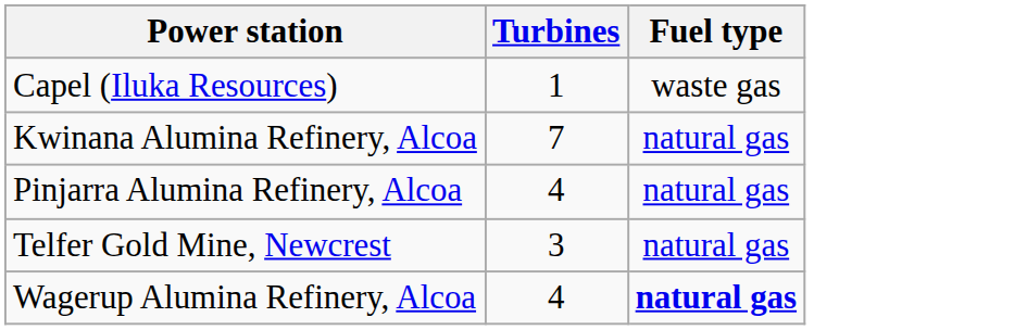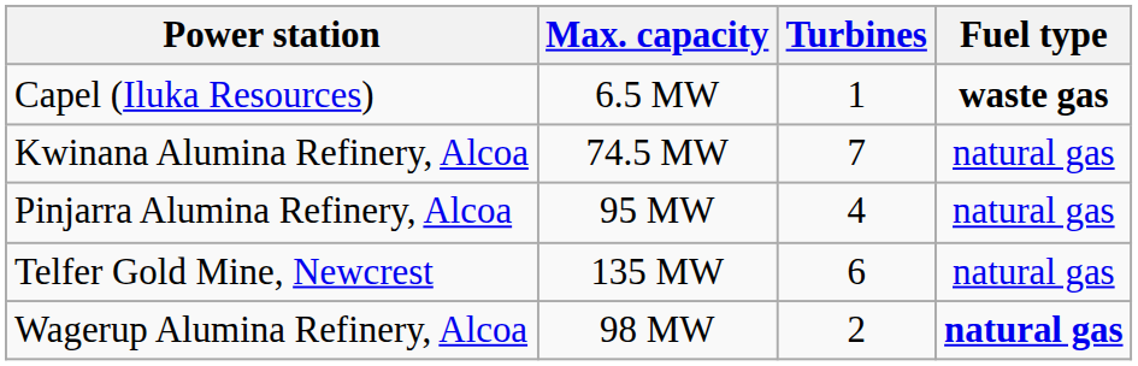+ column: Max. capacity | 6.5 MW | 74.5 MW | 95 MW | 135 MW | 98 MW
Capel (Iluka Resources) | Fuel type: normal -> bold
Telfer Gold Mine, Newcrest | Turbines: 3 -> 6
Wagerup Alumina Refinery, Alcoa | Turbines: 4 -> 2
